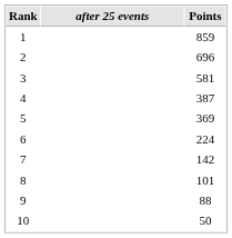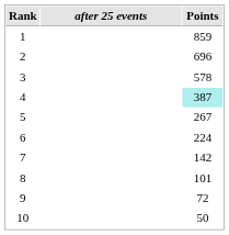3 | Points: 581 -> 578
4 | Points: no background -> paleturquoise background
5 | Points: 369 -> 267
9 | Points: 88 -> 72
